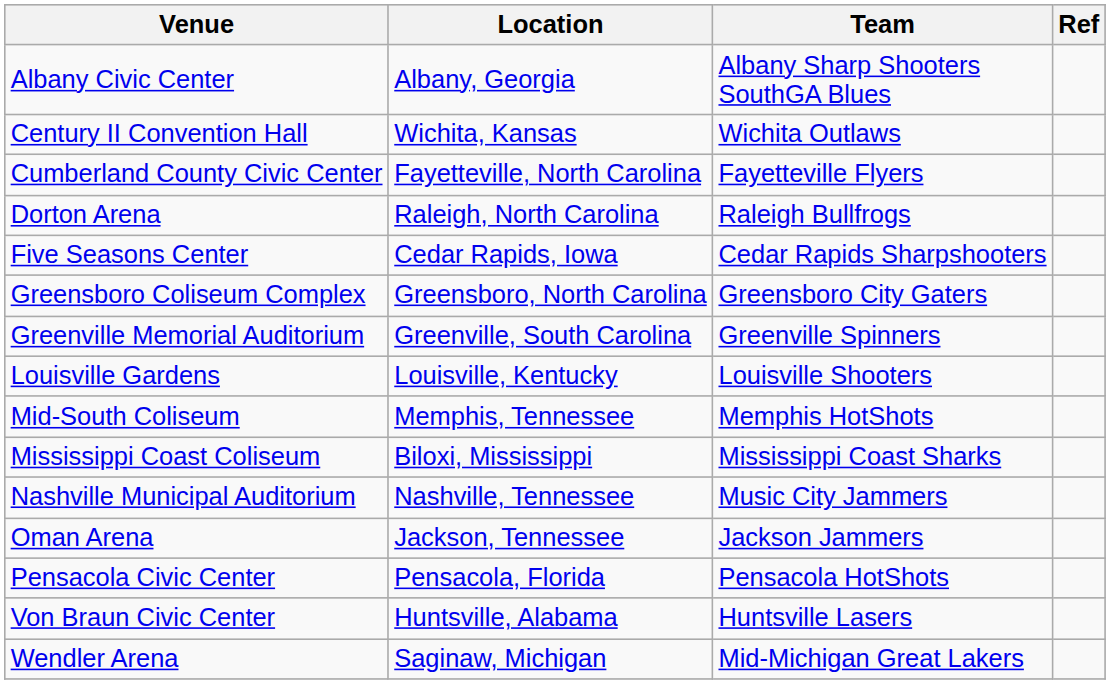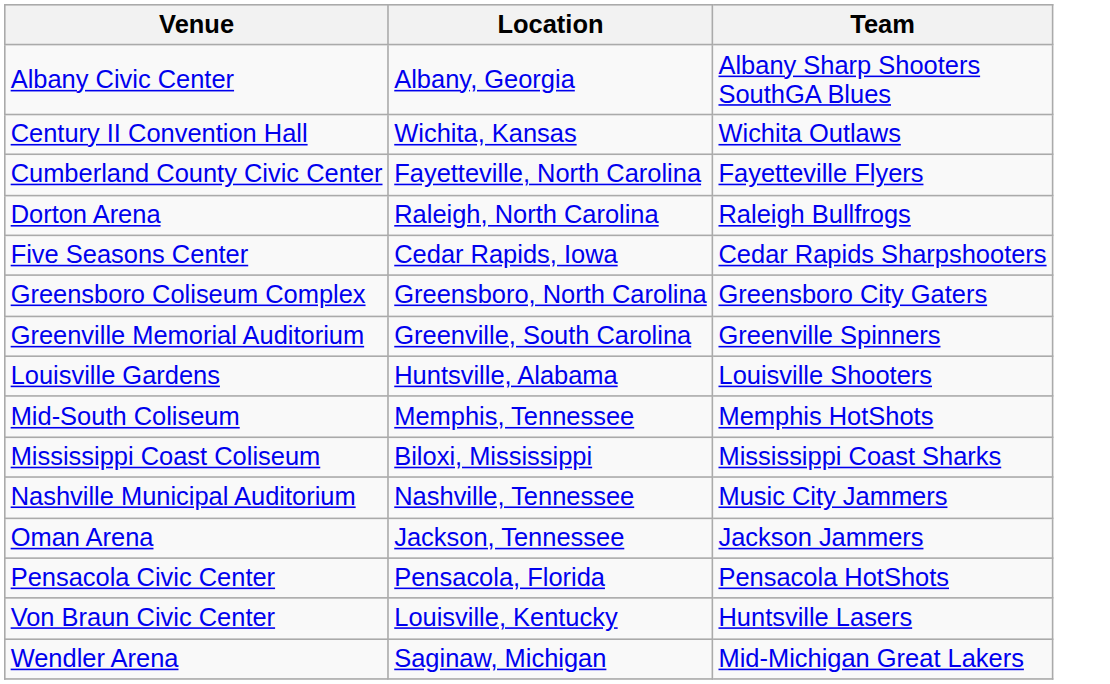- column: Ref
Louisville Gardens | Location: Louisville, Kentucky -> Huntsville, Alabama
Von Braun Civic Center | Location: Huntsville, Alabama -> Louisville, Kentucky
